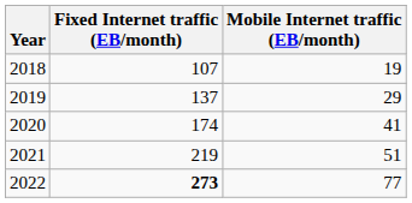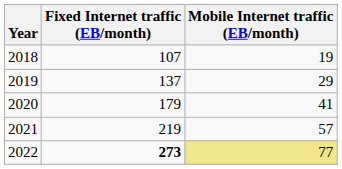2020 | Fixed Internet traffic (EB/month): 174 -> 179
2021 | Mobile Internet traffic (EB/month): 51 -> 57
2022 | Mobile Internet traffic (EB/month): no background -> khaki background
